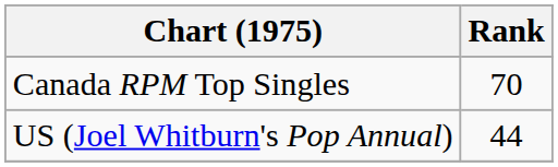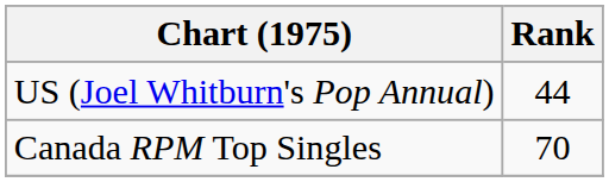rows swapped: Canada RPM Top Singles <-> US (Joel Whitburn's Pop Annual)
